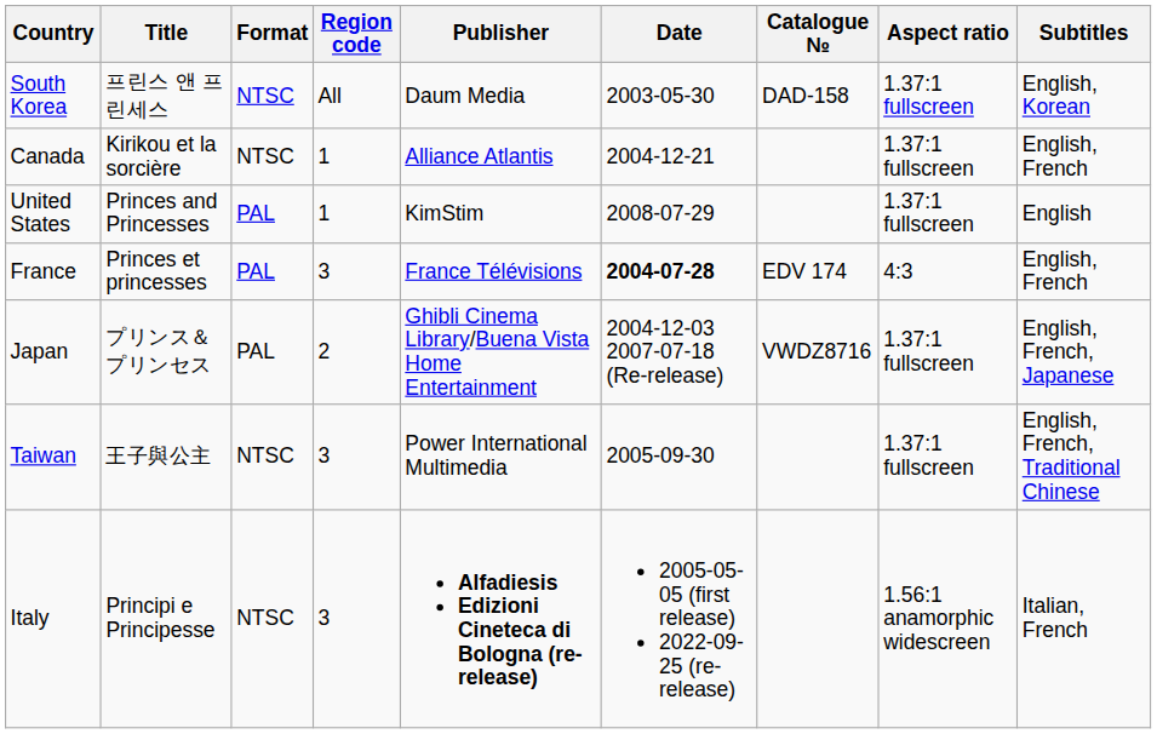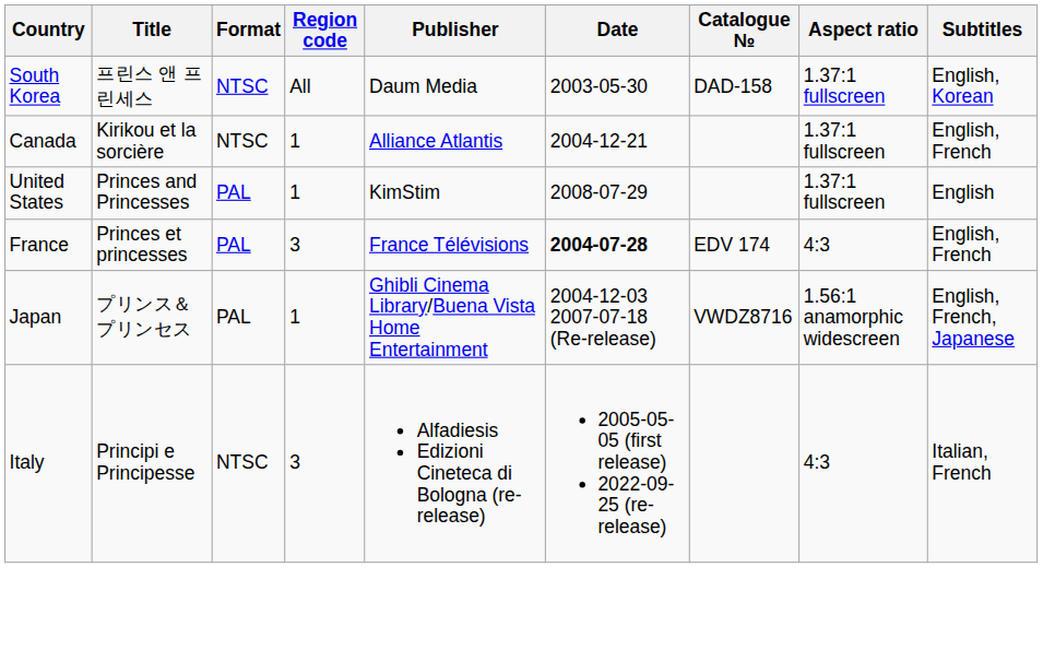Japan | Region code: 2 -> 1
Japan | Aspect ratio: 1.37:1 fullscreen -> 1.56:1 anamorphic widescreen
- row: Taiwan | 王子與公主 | NTSC | 3 | Power International Multimedia | 2005-09-30 | 1.37:1 fullscreen | English, French, Traditional Chinese
Italy | Publisher: bold -> normal
Italy | Aspect ratio: 1.56:1 anamorphic widescreen -> 4:3
